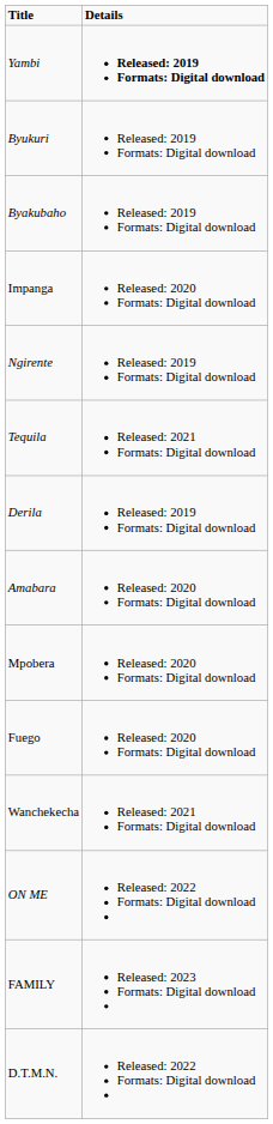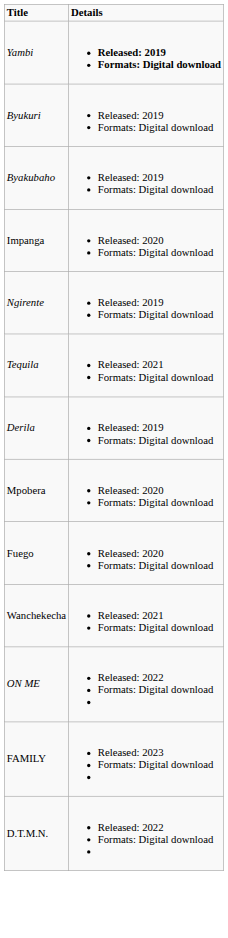- row: Amabara | Released: 2020 Formats: Digital download
